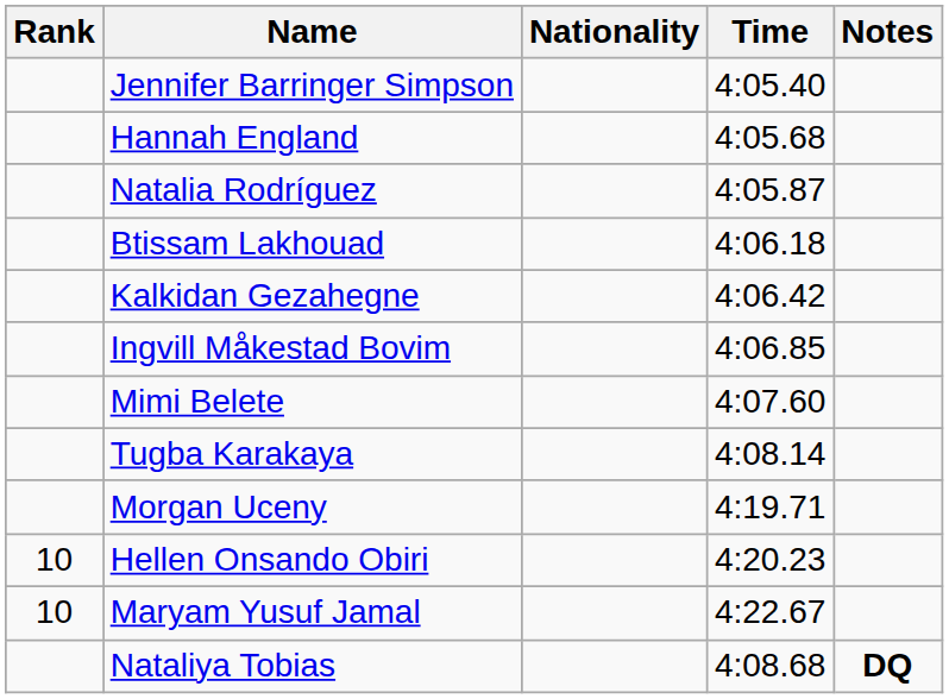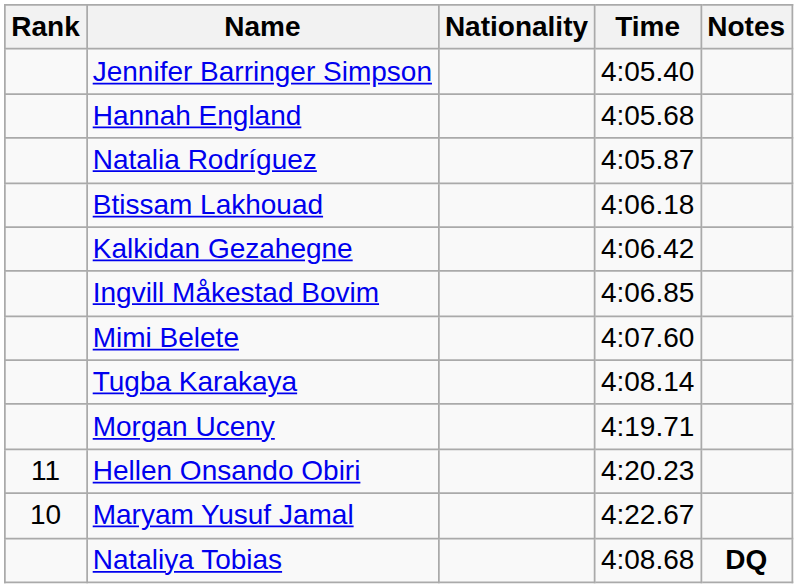Hellen Onsando Obiri | Rank: 10 -> 11
